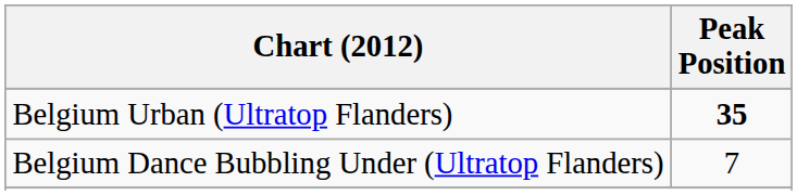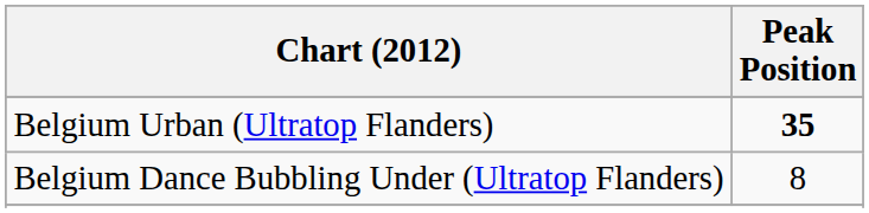Belgium Dance Bubbling Under (Ultratop Flanders) | Peak Position: 7 -> 8
